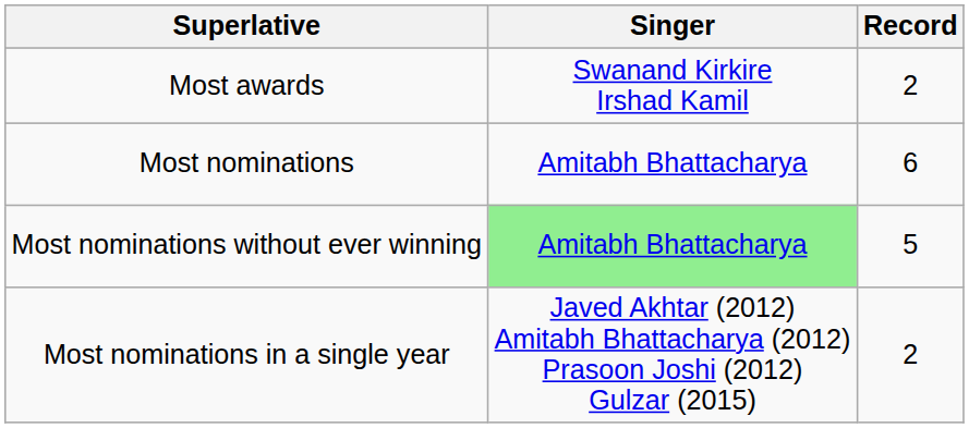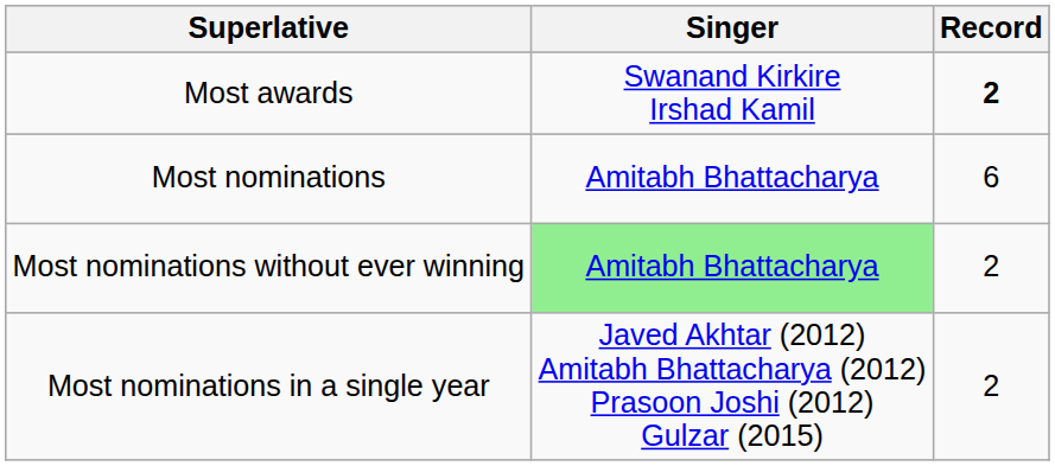Most awards | Record: normal -> bold
Most nominations without ever winning | Record: 5 -> 2
